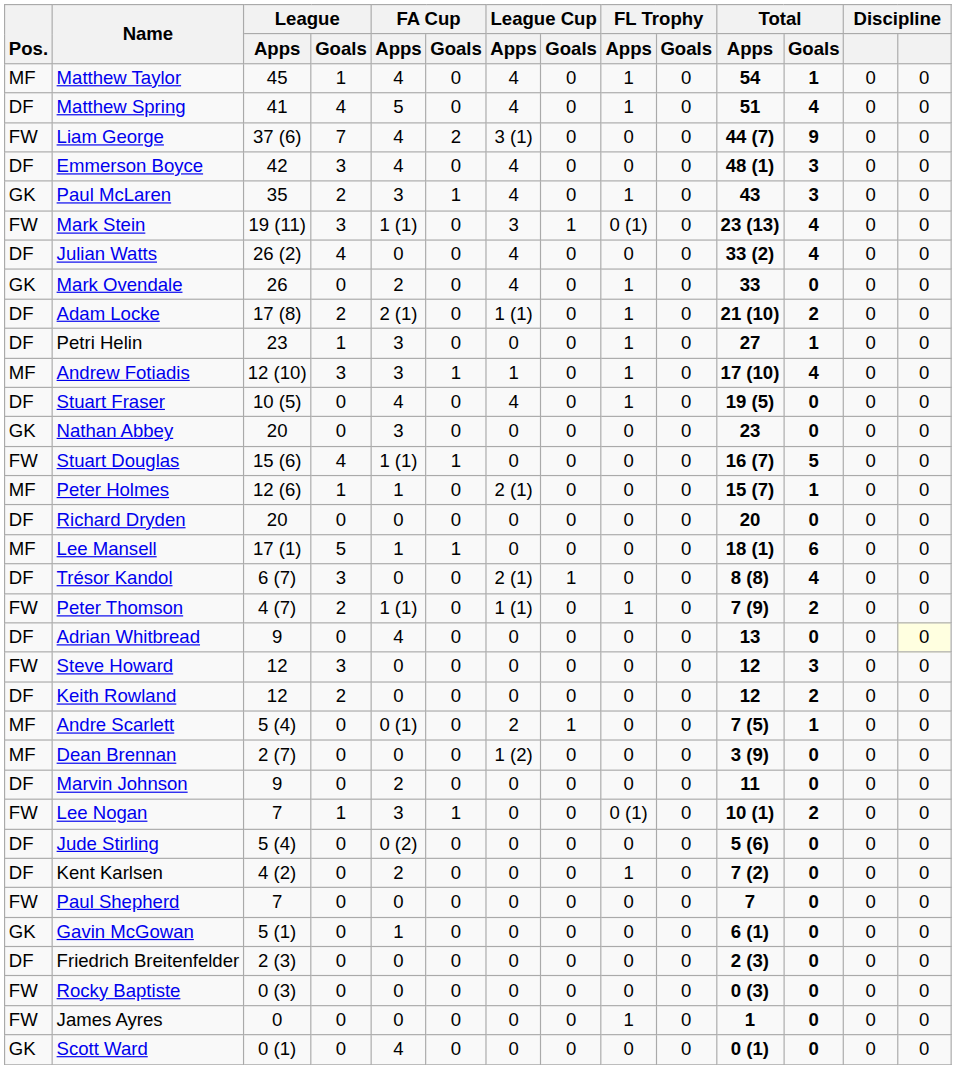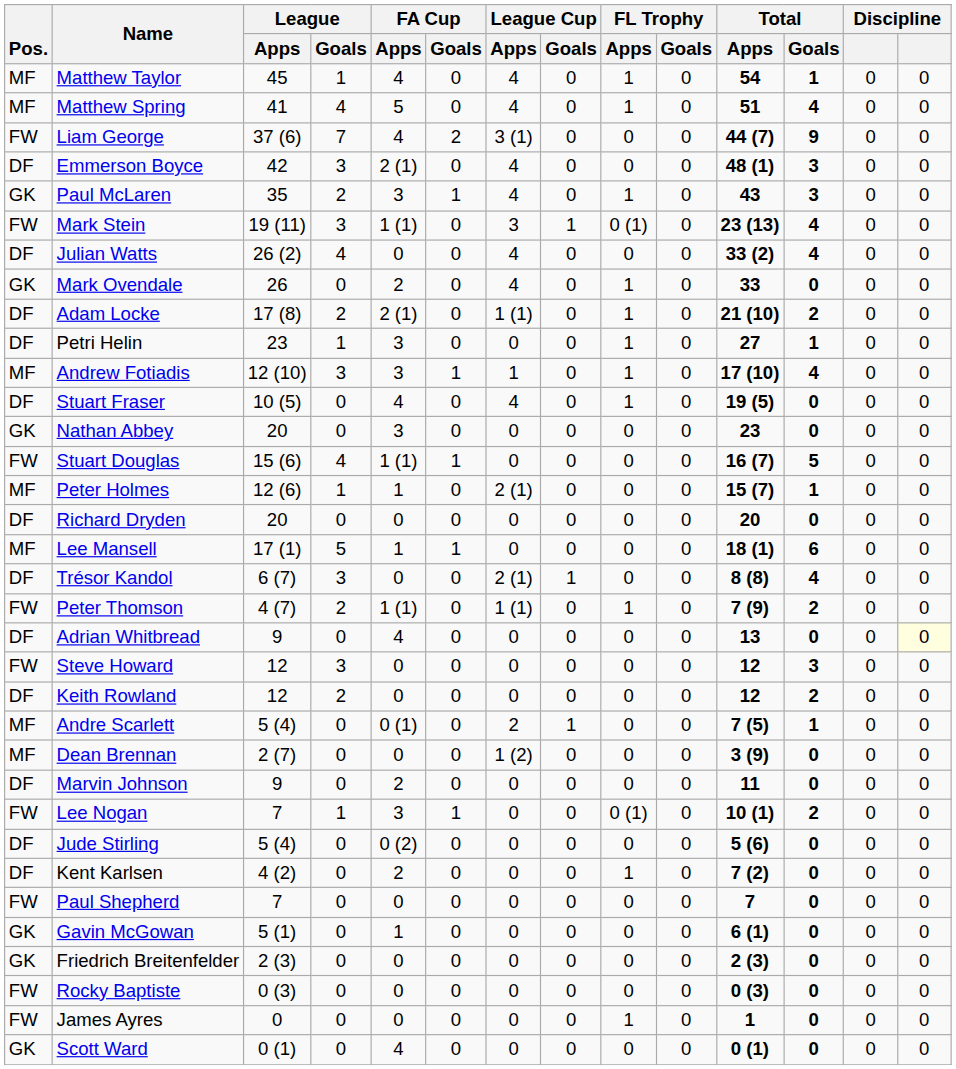Matthew Spring | Pos.: DF -> MF
Emmerson Boyce | FA Cup / Apps: 4 -> 2 (1)
Friedrich Breitenfelder | Pos.: DF -> GK
